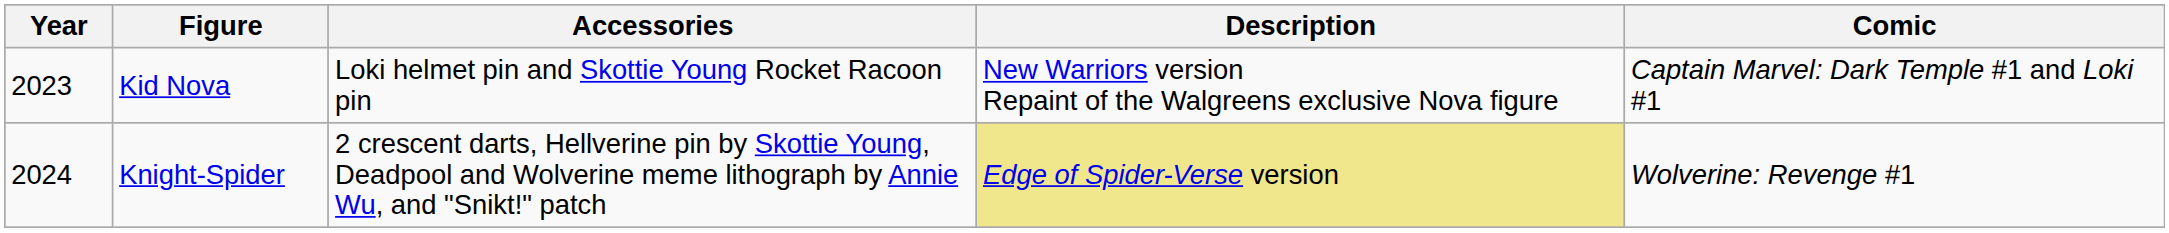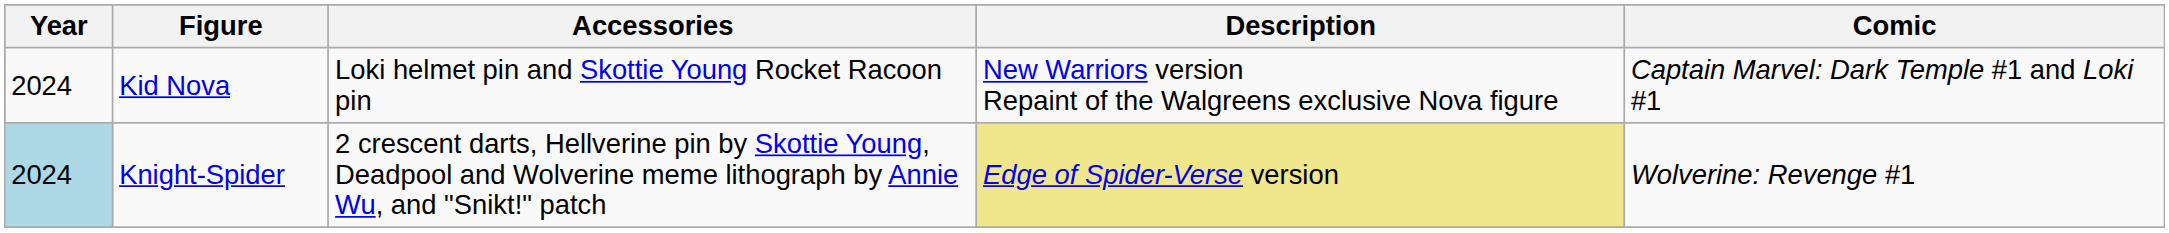Kid Nova | Year: 2023 -> 2024
Knight-Spider | Year: no background -> lightblue background
